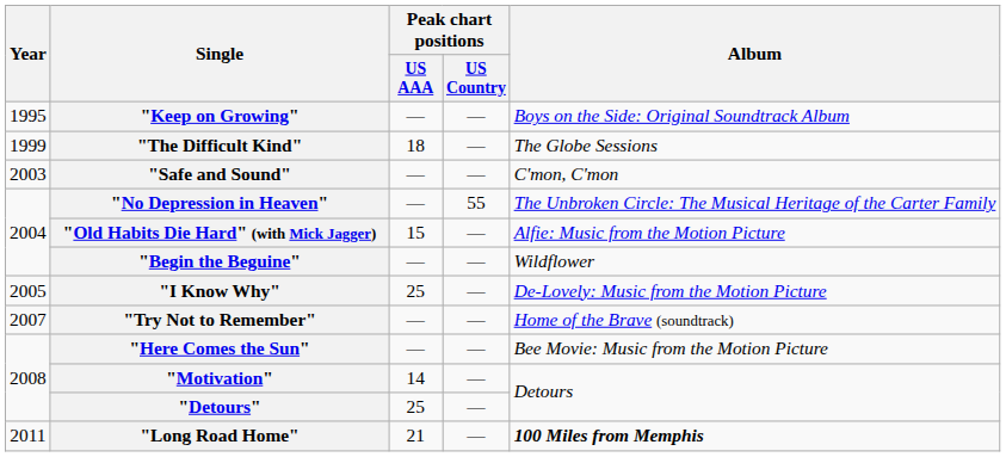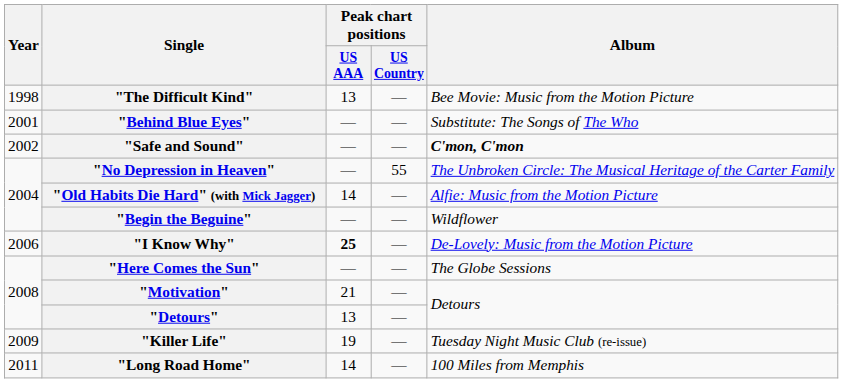- row: 1995 | "Keep on Growing" | — | — | Boys on the Side: Original Soundtrack Album
"The Difficult Kind" | Year: 1999 -> 1998
"The Difficult Kind" | Peak chart positions / US AAA: 18 -> 13
"The Difficult Kind" | Album: The Globe Sessions -> Bee Movie: Music from the Motion Picture
+ row: 2001 | "Behind Blue Eyes" | — | — | Substitute: The Songs of The Who
"Safe and Sound" | Year: 2003 -> 2002
"Safe and Sound" | Album: normal -> bold
"Old Habits Die Hard" (with Mick Jagger) | Peak chart positions / US AAA: 15 -> 14
"I Know Why" | Year: 2005 -> 2006
"I Know Why" | Peak chart positions / US AAA: normal -> bold
- row: 2007 | "Try Not to Remember" | — | — | Home of the Brave (soundtrack)
"Here Comes the Sun" | Album: Bee Movie: Music from the Motion Picture -> The Globe Sessions
"Motivation" | Peak chart positions / US AAA: 14 -> 21
"Detours" | Peak chart positions / US AAA: 25 -> 13
+ row: 2009 | "Killer Life" | 19 | — | Tuesday Night Music Club (re-issue)
"Long Road Home" | Peak chart positions / US AAA: 21 -> 14
"Long Road Home" | Album: bold -> normal
